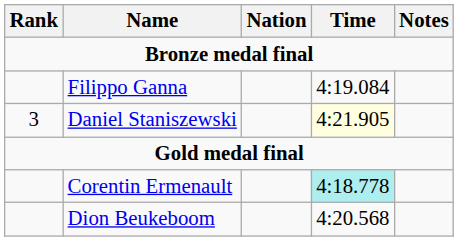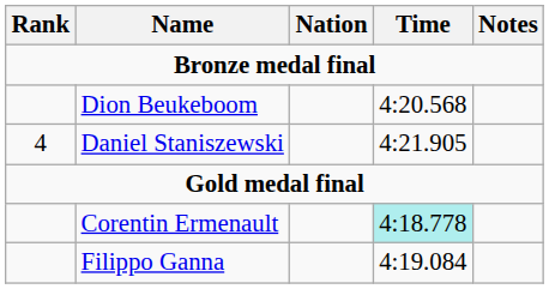rows swapped: Dion Beukeboom <-> Filippo Ganna
Daniel Staniszewski | Rank: 3 -> 4
Daniel Staniszewski | Time: lightyellow background -> no background
